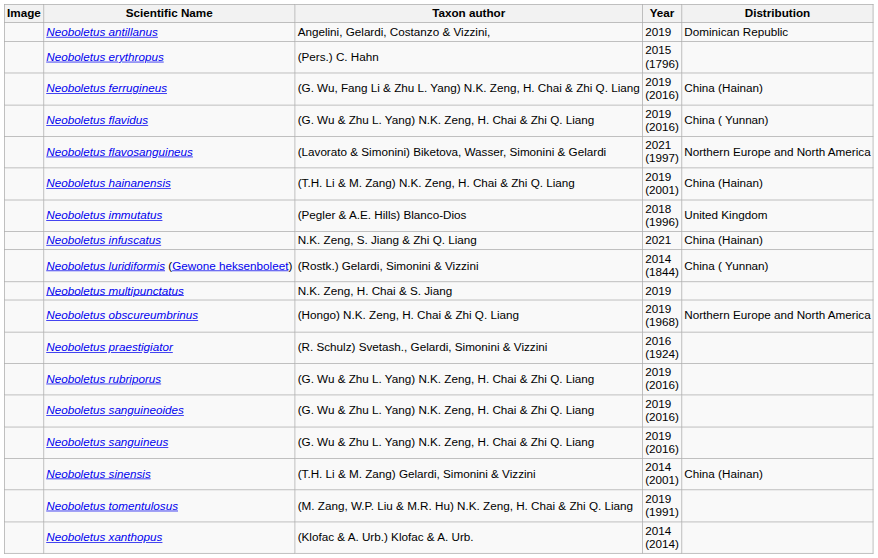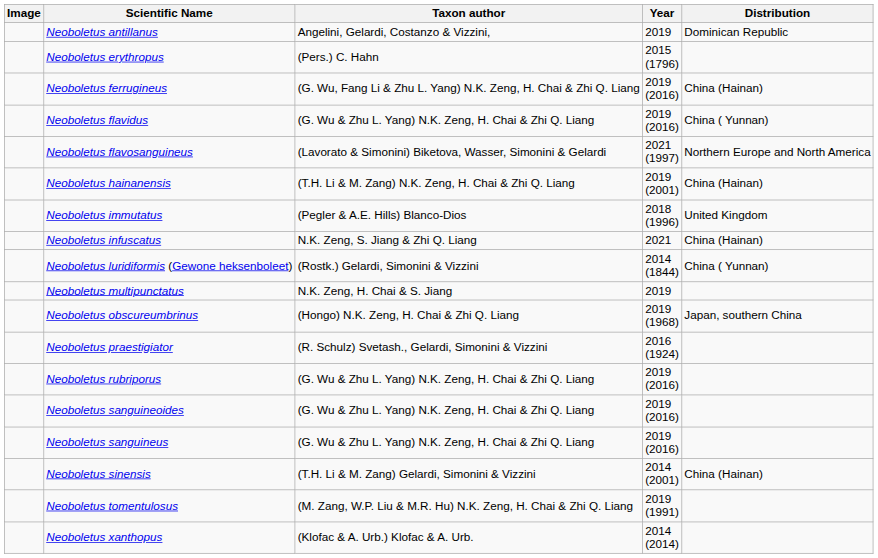Neoboletus obscureumbrinus | Distribution: Northern Europe and North America -> Japan, southern China
